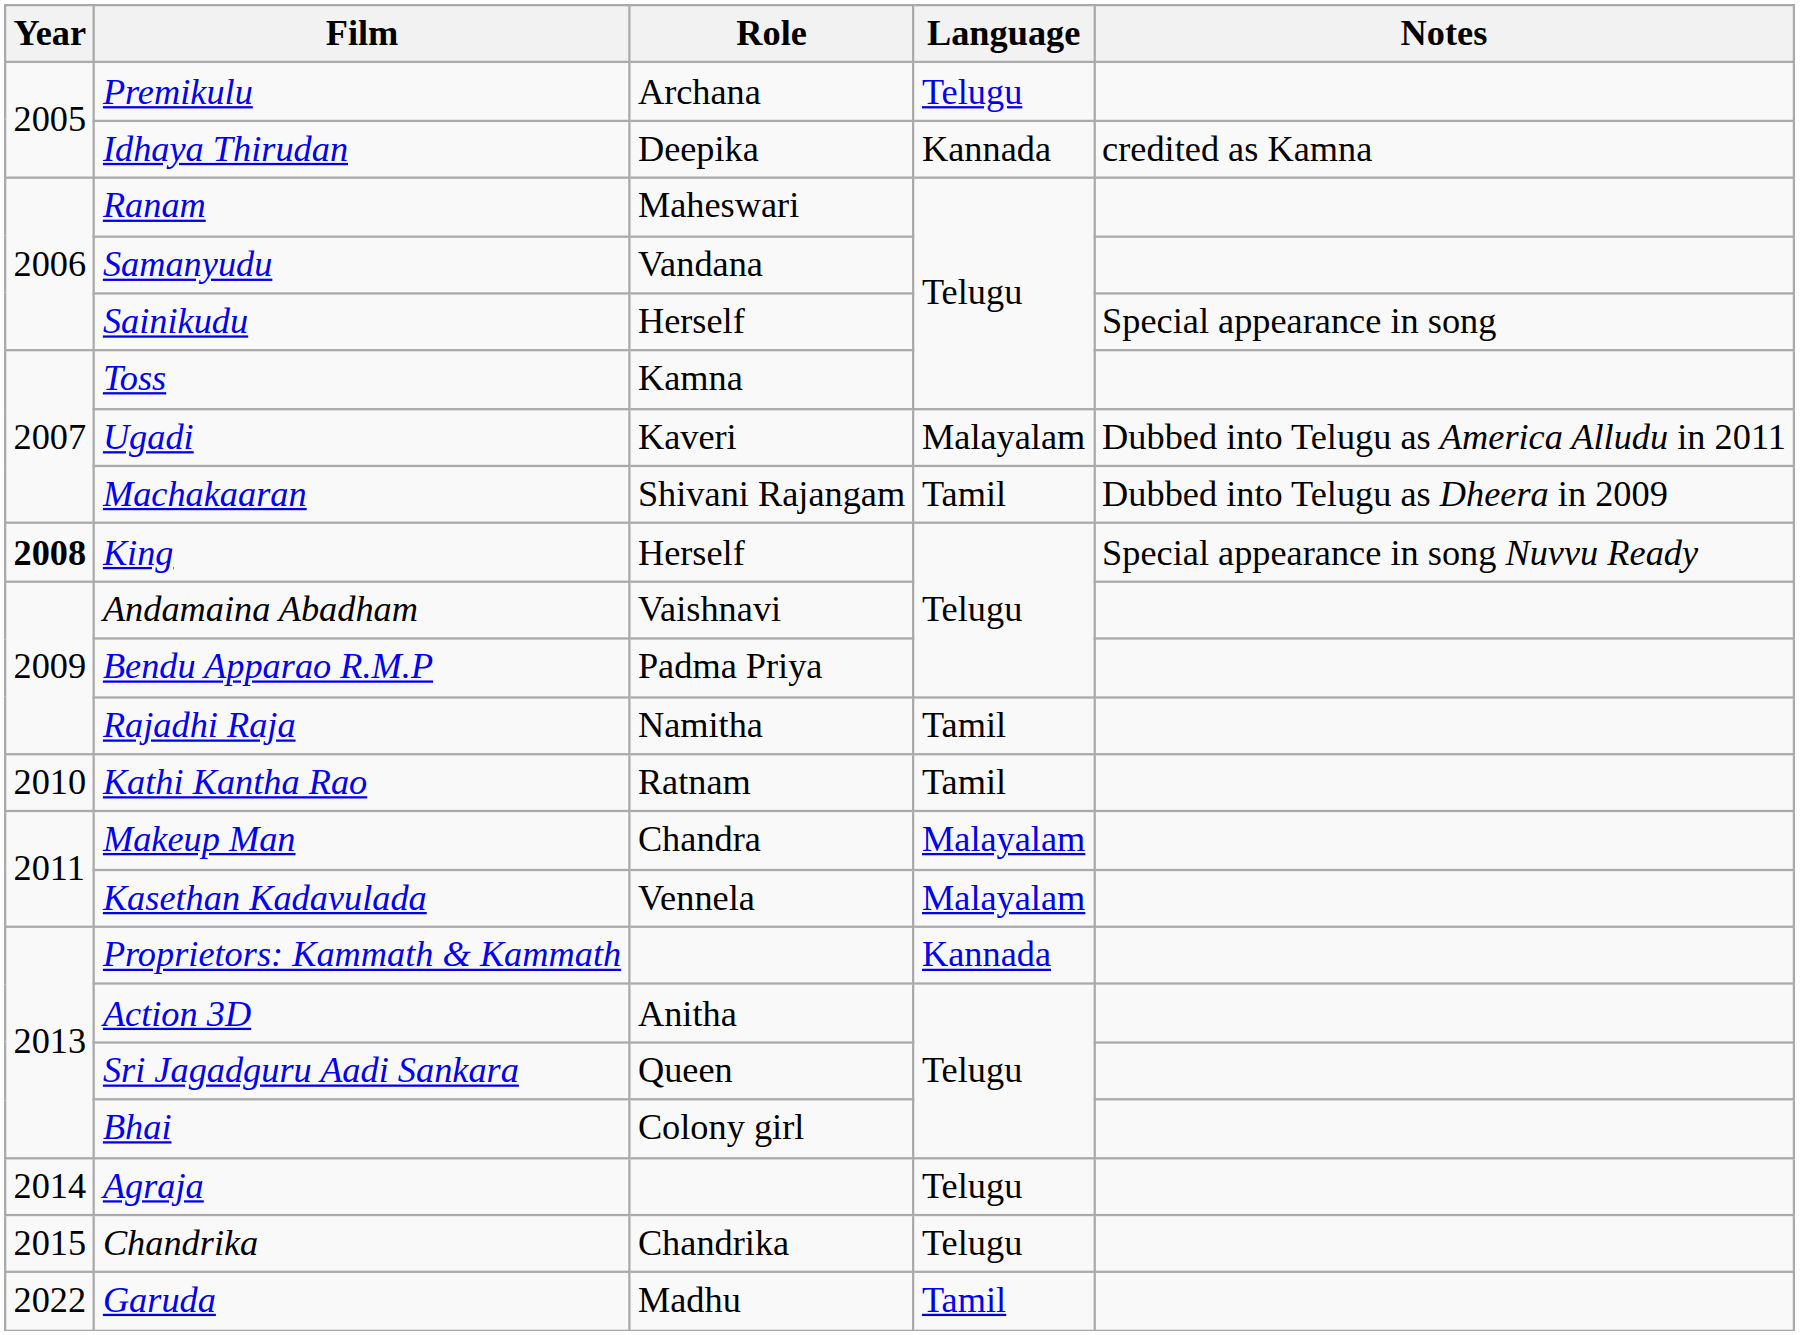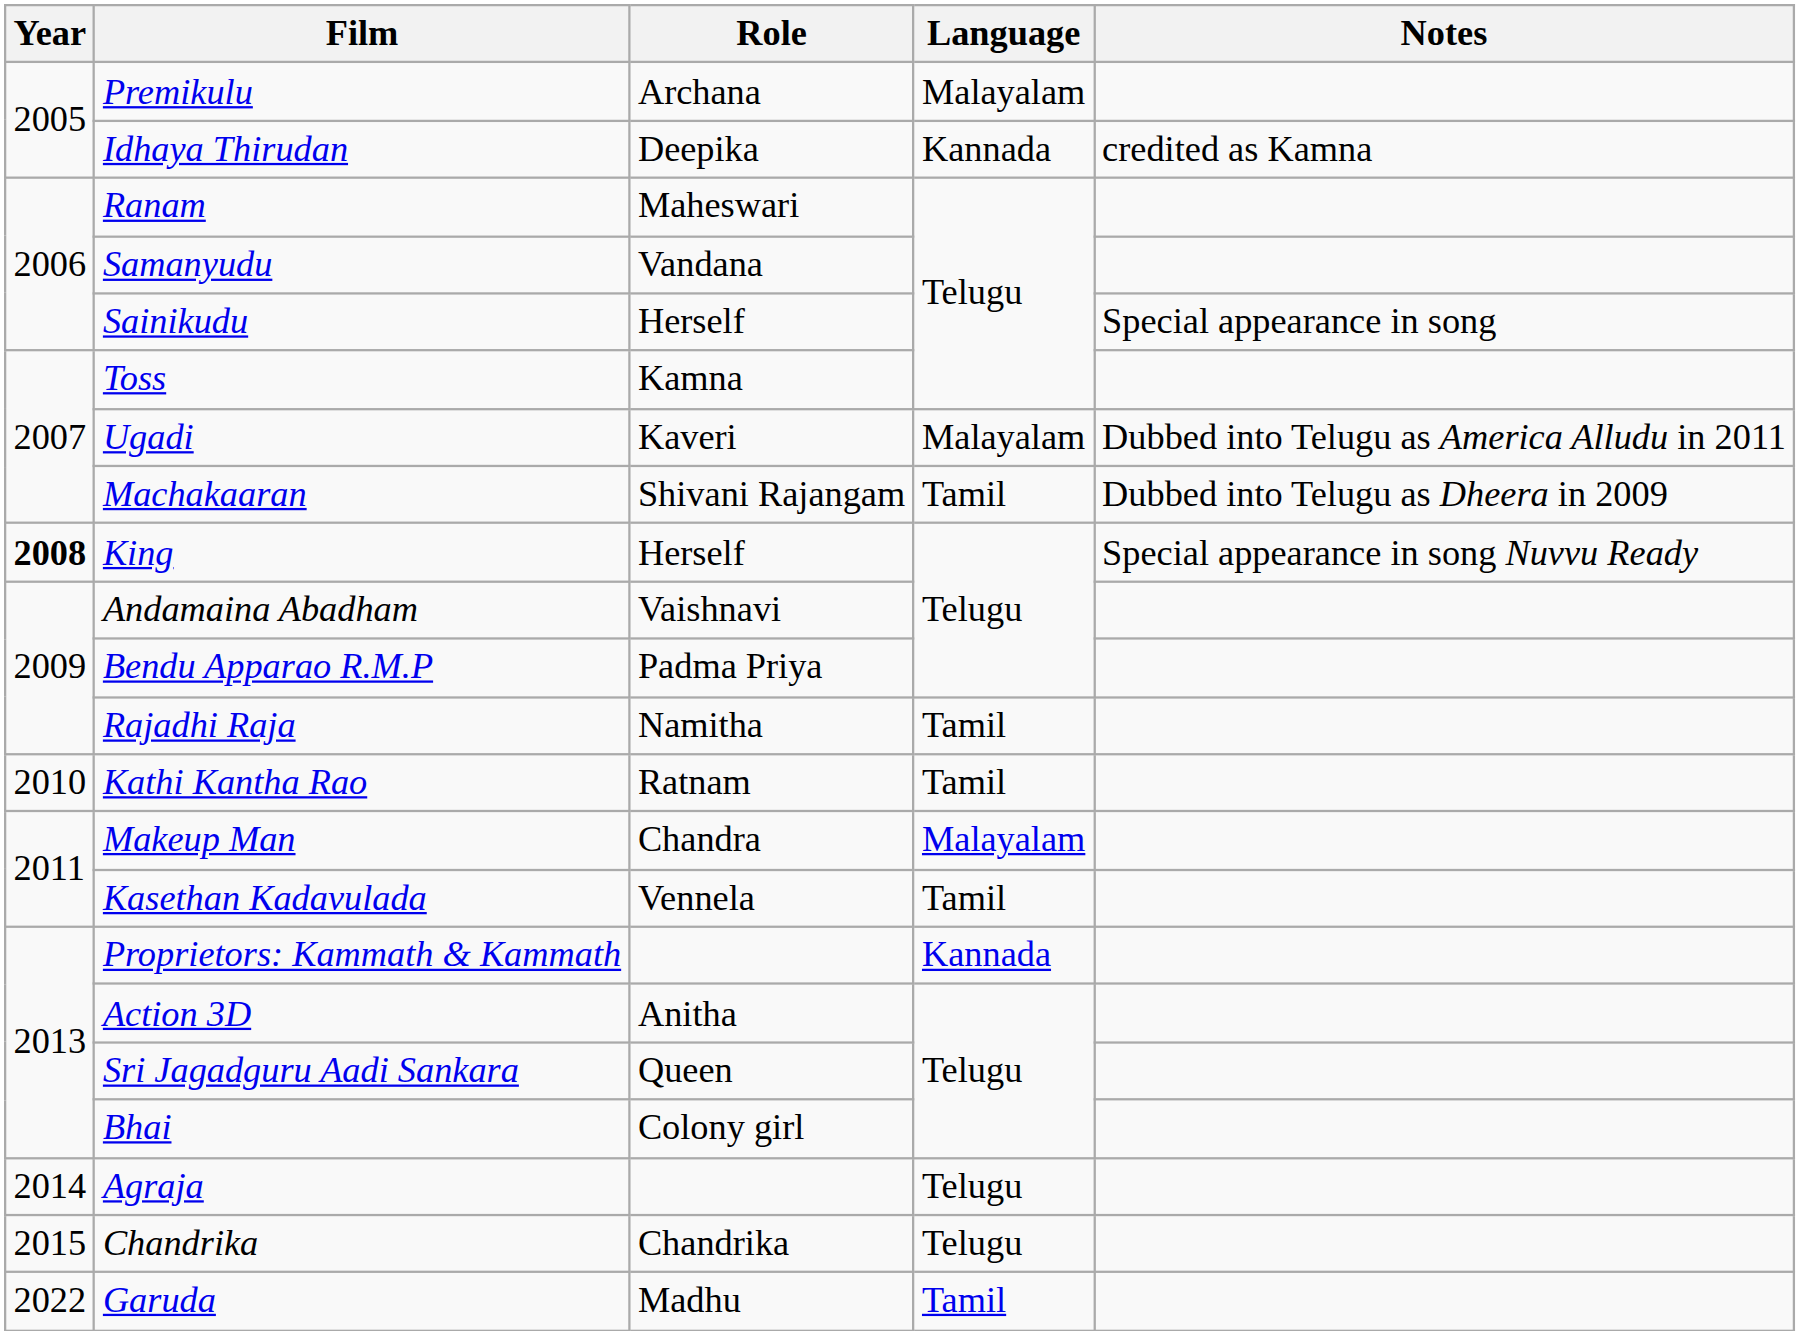Premikulu | Language: Telugu -> Malayalam
Kasethan Kadavulada | Language: Malayalam -> Tamil
